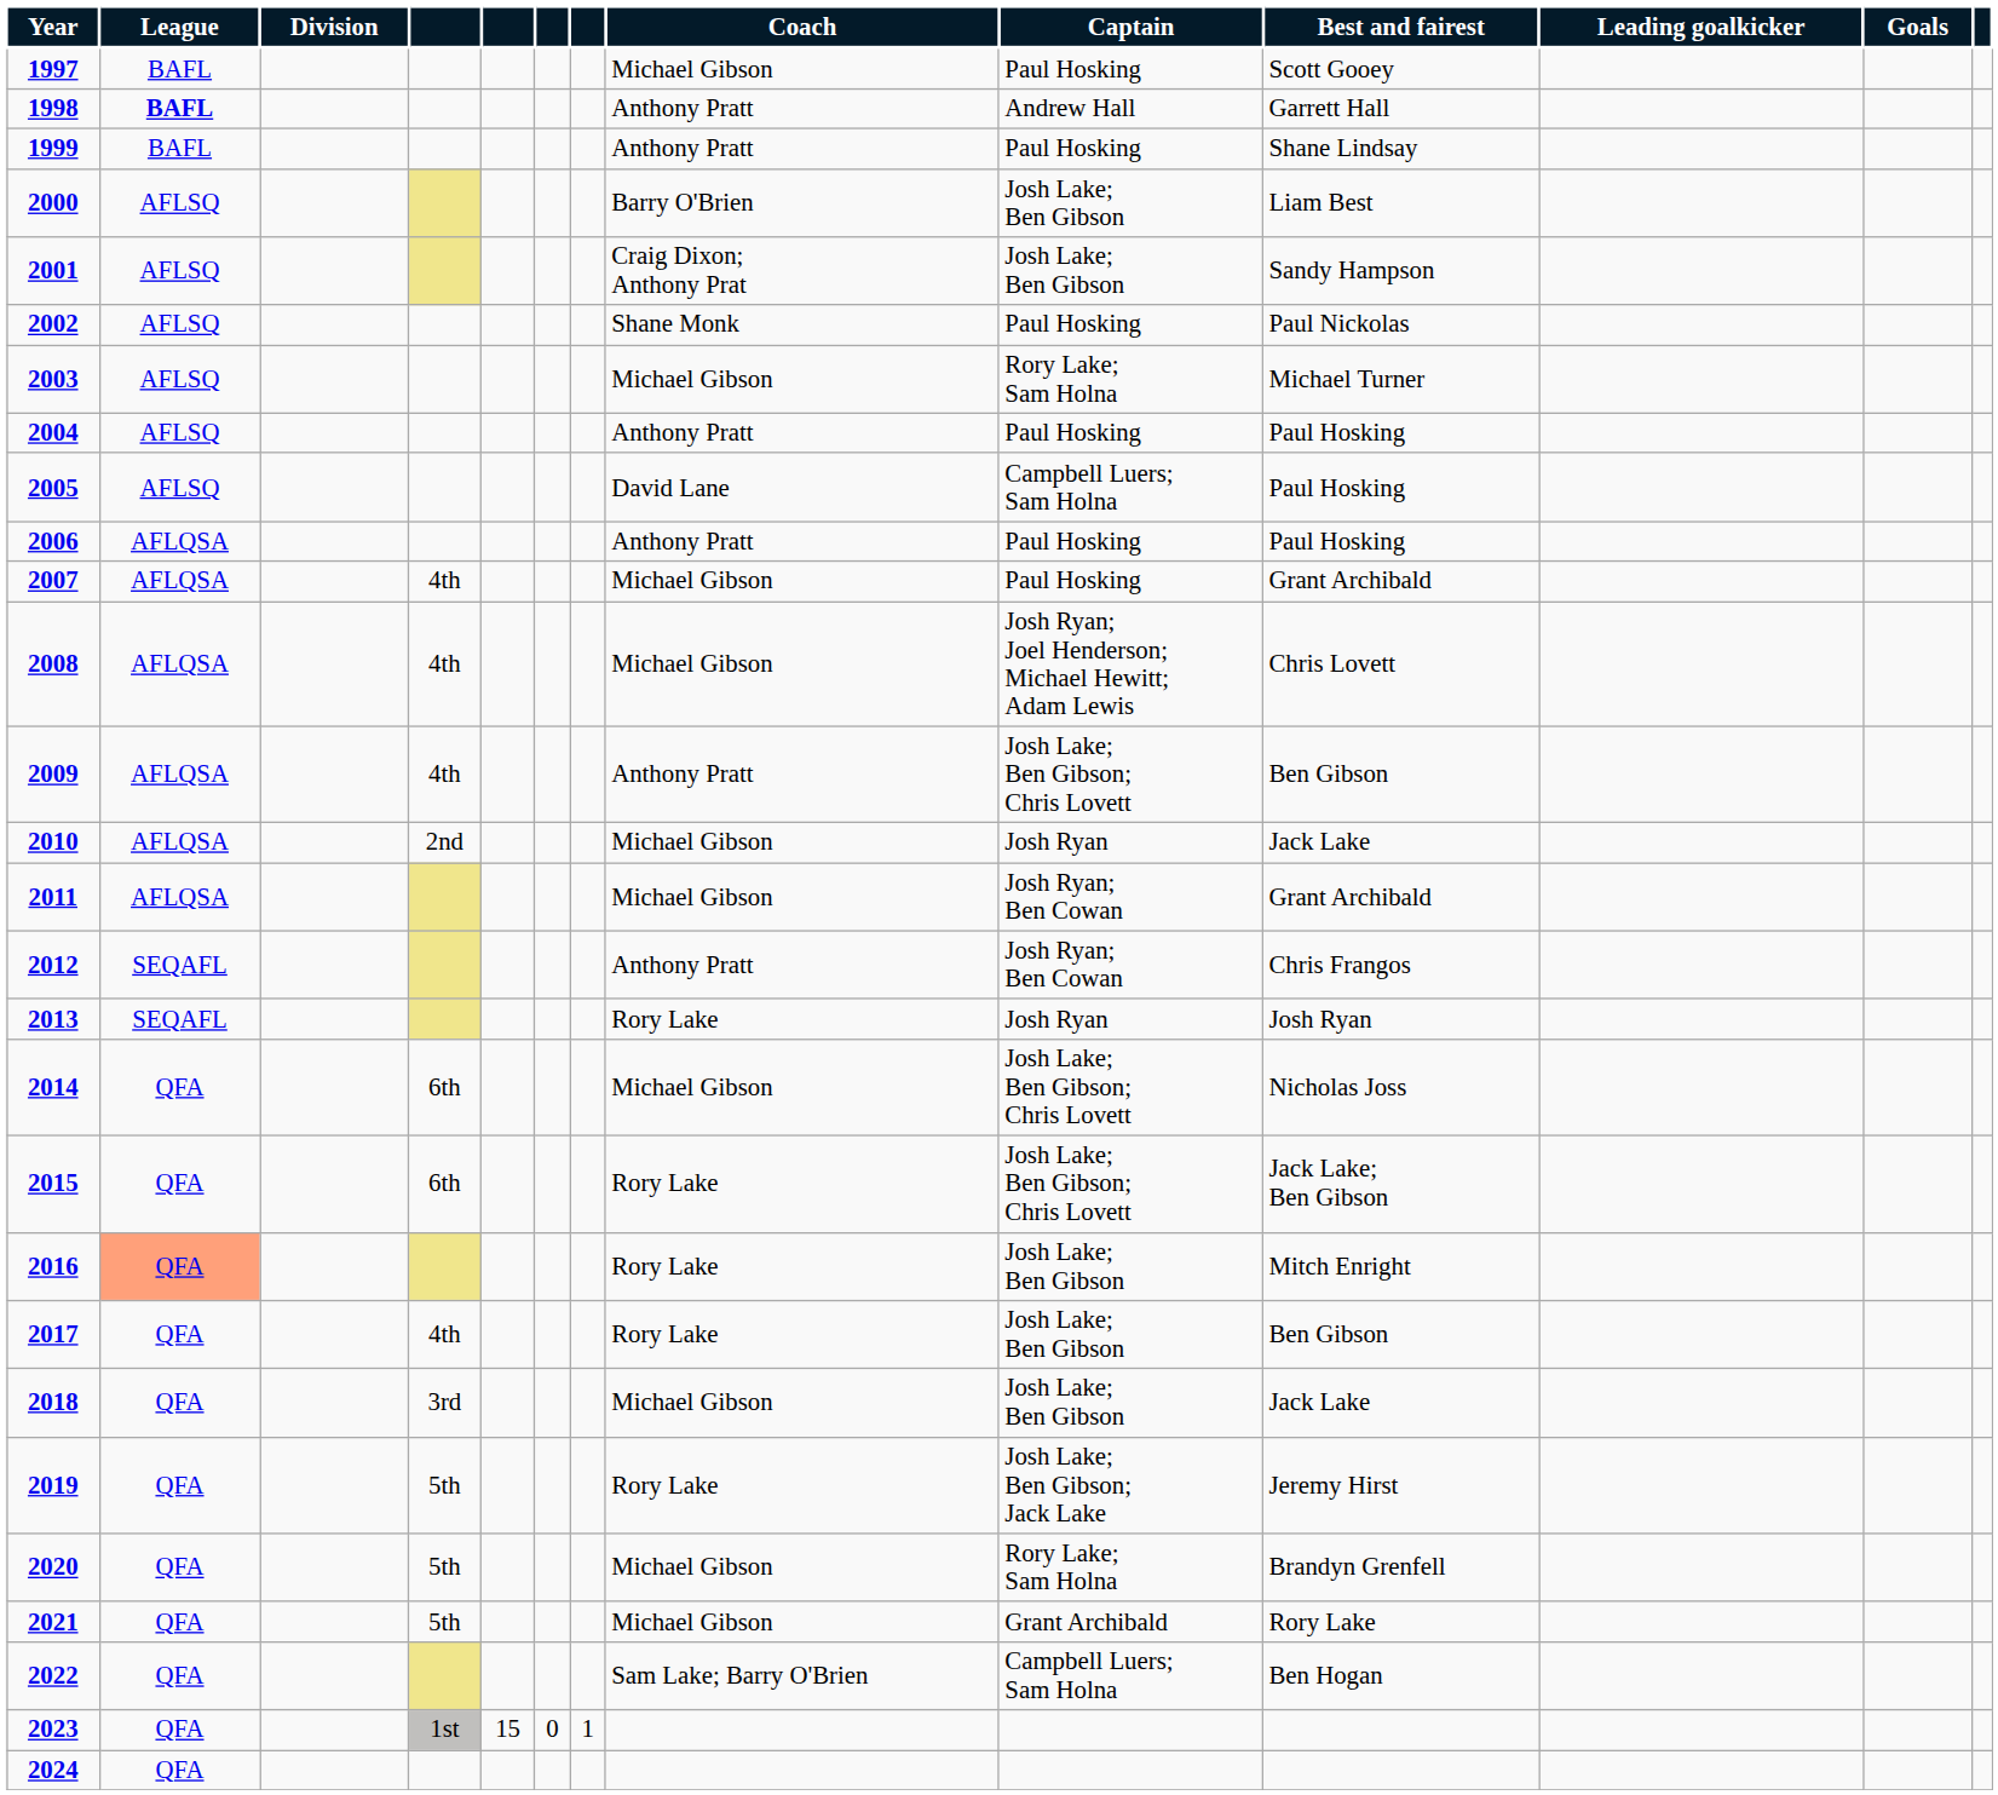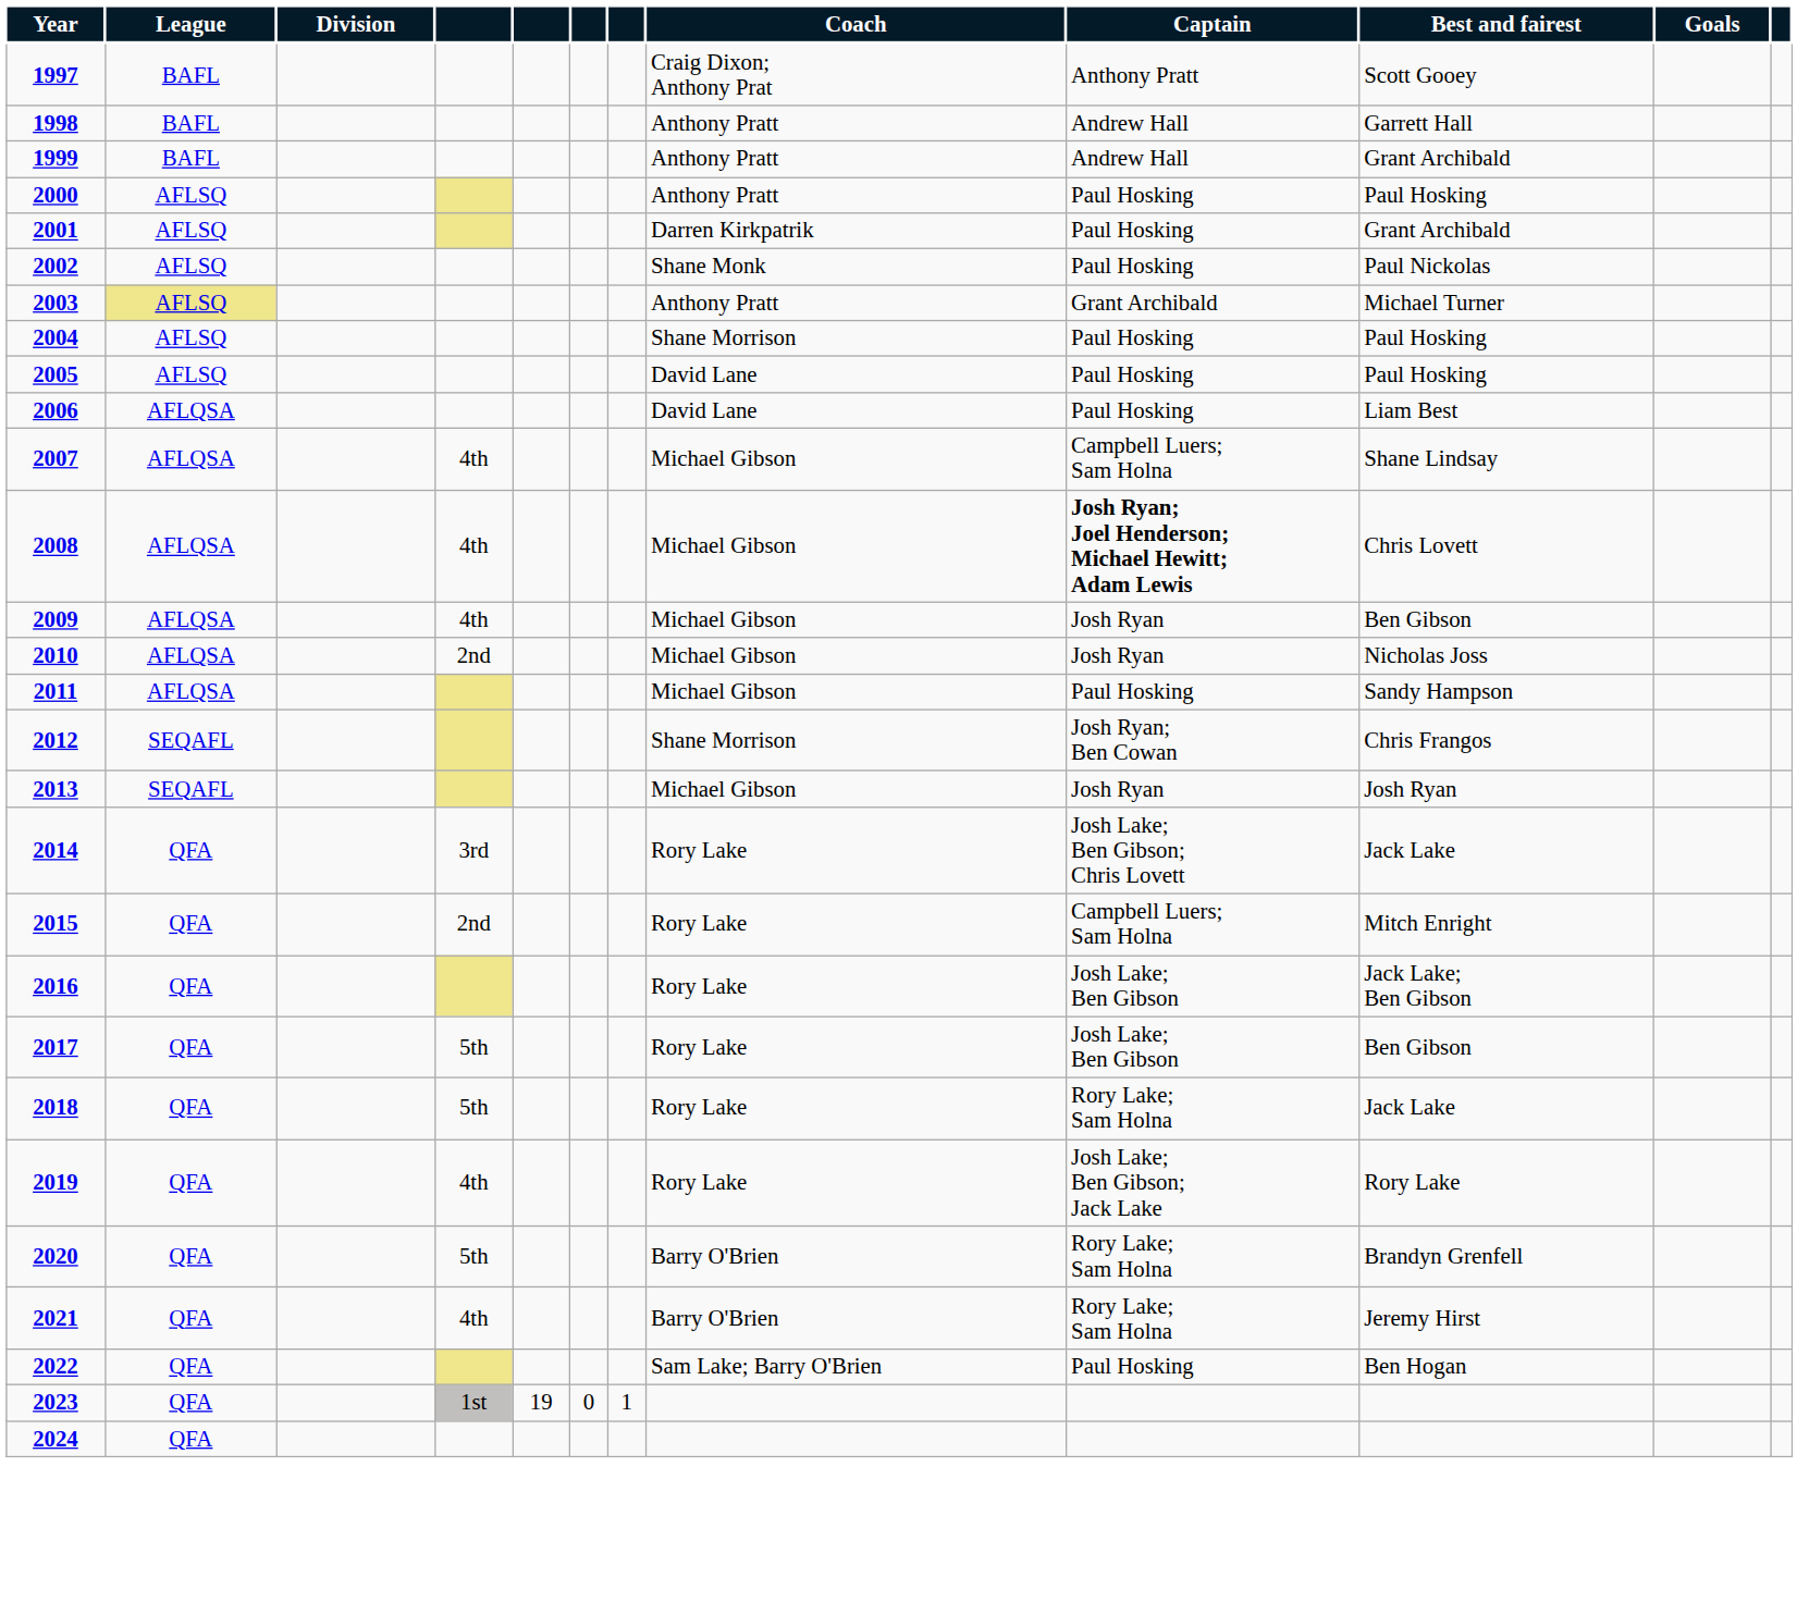- column: Leading goalkicker
1997 | Coach: Michael Gibson -> Craig Dixon; Anthony Prat
1997 | Captain: Paul Hosking -> Anthony Pratt
1998 | League: bold -> normal
1999 | Captain: Paul Hosking -> Andrew Hall
1999 | Best and fairest: Shane Lindsay -> Grant Archibald
2000 | Coach: Barry O'Brien -> Anthony Pratt
2000 | Captain: Josh Lake; Ben Gibson -> Paul Hosking
2000 | Best and fairest: Liam Best -> Paul Hosking
2001 | Coach: Craig Dixon; Anthony Prat -> Darren Kirkpatrik
2001 | Captain: Josh Lake; Ben Gibson -> Paul Hosking
2001 | Best and fairest: Sandy Hampson -> Grant Archibald
2003 | League: no background -> khaki background
2003 | Coach: Michael Gibson -> Anthony Pratt
2003 | Captain: Rory Lake; Sam Holna -> Grant Archibald
2004 | Coach: Anthony Pratt -> Shane Morrison
2005 | Captain: Campbell Luers; Sam Holna -> Paul Hosking
2006 | Coach: Anthony Pratt -> David Lane
2006 | Best and fairest: Paul Hosking -> Liam Best
2007 | Captain: Paul Hosking -> Campbell Luers; Sam Holna
2007 | Best and fairest: Grant Archibald -> Shane Lindsay
2008 | Captain: normal -> bold
2009 | Coach: Anthony Pratt -> Michael Gibson
2009 | Captain: Josh Lake; Ben Gibson; Chris Lovett -> Josh Ryan
2010 | Best and fairest: Jack Lake -> Nicholas Joss
2011 | Captain: Josh Ryan; Ben Cowan -> Paul Hosking
2011 | Best and fairest: Grant Archibald -> Sandy Hampson
2012 | Coach: Anthony Pratt -> Shane Morrison
2013 | Coach: Rory Lake -> Michael Gibson
2014 | column 4: 6th -> 3rd
2014 | Coach: Michael Gibson -> Rory Lake
2014 | Best and fairest: Nicholas Joss -> Jack Lake
2015 | column 4: 6th -> 2nd
2015 | Captain: Josh Lake; Ben Gibson; Chris Lovett -> Campbell Luers; Sam Holna
2015 | Best and fairest: Jack Lake; Ben Gibson -> Mitch Enright
2016 | League: lightsalmon background -> no background
2016 | Best and fairest: Mitch Enright -> Jack Lake; Ben Gibson
2017 | column 4: 4th -> 5th
2018 | column 4: 3rd -> 5th
2018 | Coach: Michael Gibson -> Rory Lake
2018 | Captain: Josh Lake; Ben Gibson -> Rory Lake; Sam Holna
2019 | column 4: 5th -> 4th
2019 | Best and fairest: Jeremy Hirst -> Rory Lake
2020 | Coach: Michael Gibson -> Barry O'Brien
2021 | column 4: 5th -> 4th
2021 | Coach: Michael Gibson -> Barry O'Brien
2021 | Captain: Grant Archibald -> Rory Lake; Sam Holna
2021 | Best and fairest: Rory Lake -> Jeremy Hirst
2022 | Captain: Campbell Luers; Sam Holna -> Paul Hosking
2023 | column 5: 15 -> 19
